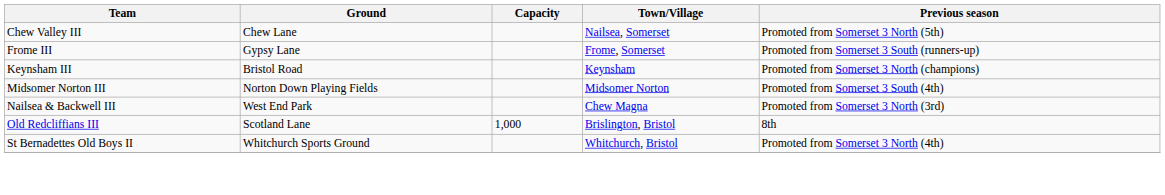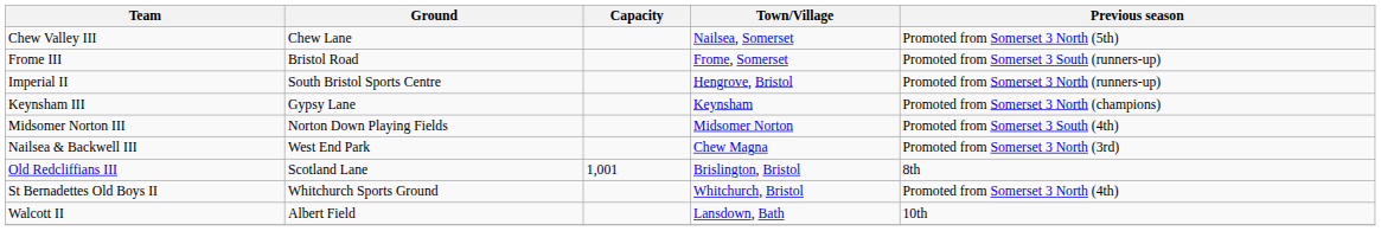Frome III | Ground: Gypsy Lane -> Bristol Road
+ row: Imperial II | South Bristol Sports Centre | Hengrove, Bristol | Promoted from Somerset 3 North (runners-up)
Keynsham III | Ground: Bristol Road -> Gypsy Lane
Old Redcliffians III | Capacity: 1,000 -> 1,001
+ row: Walcott II | Albert Field | Lansdown, Bath | 10th
